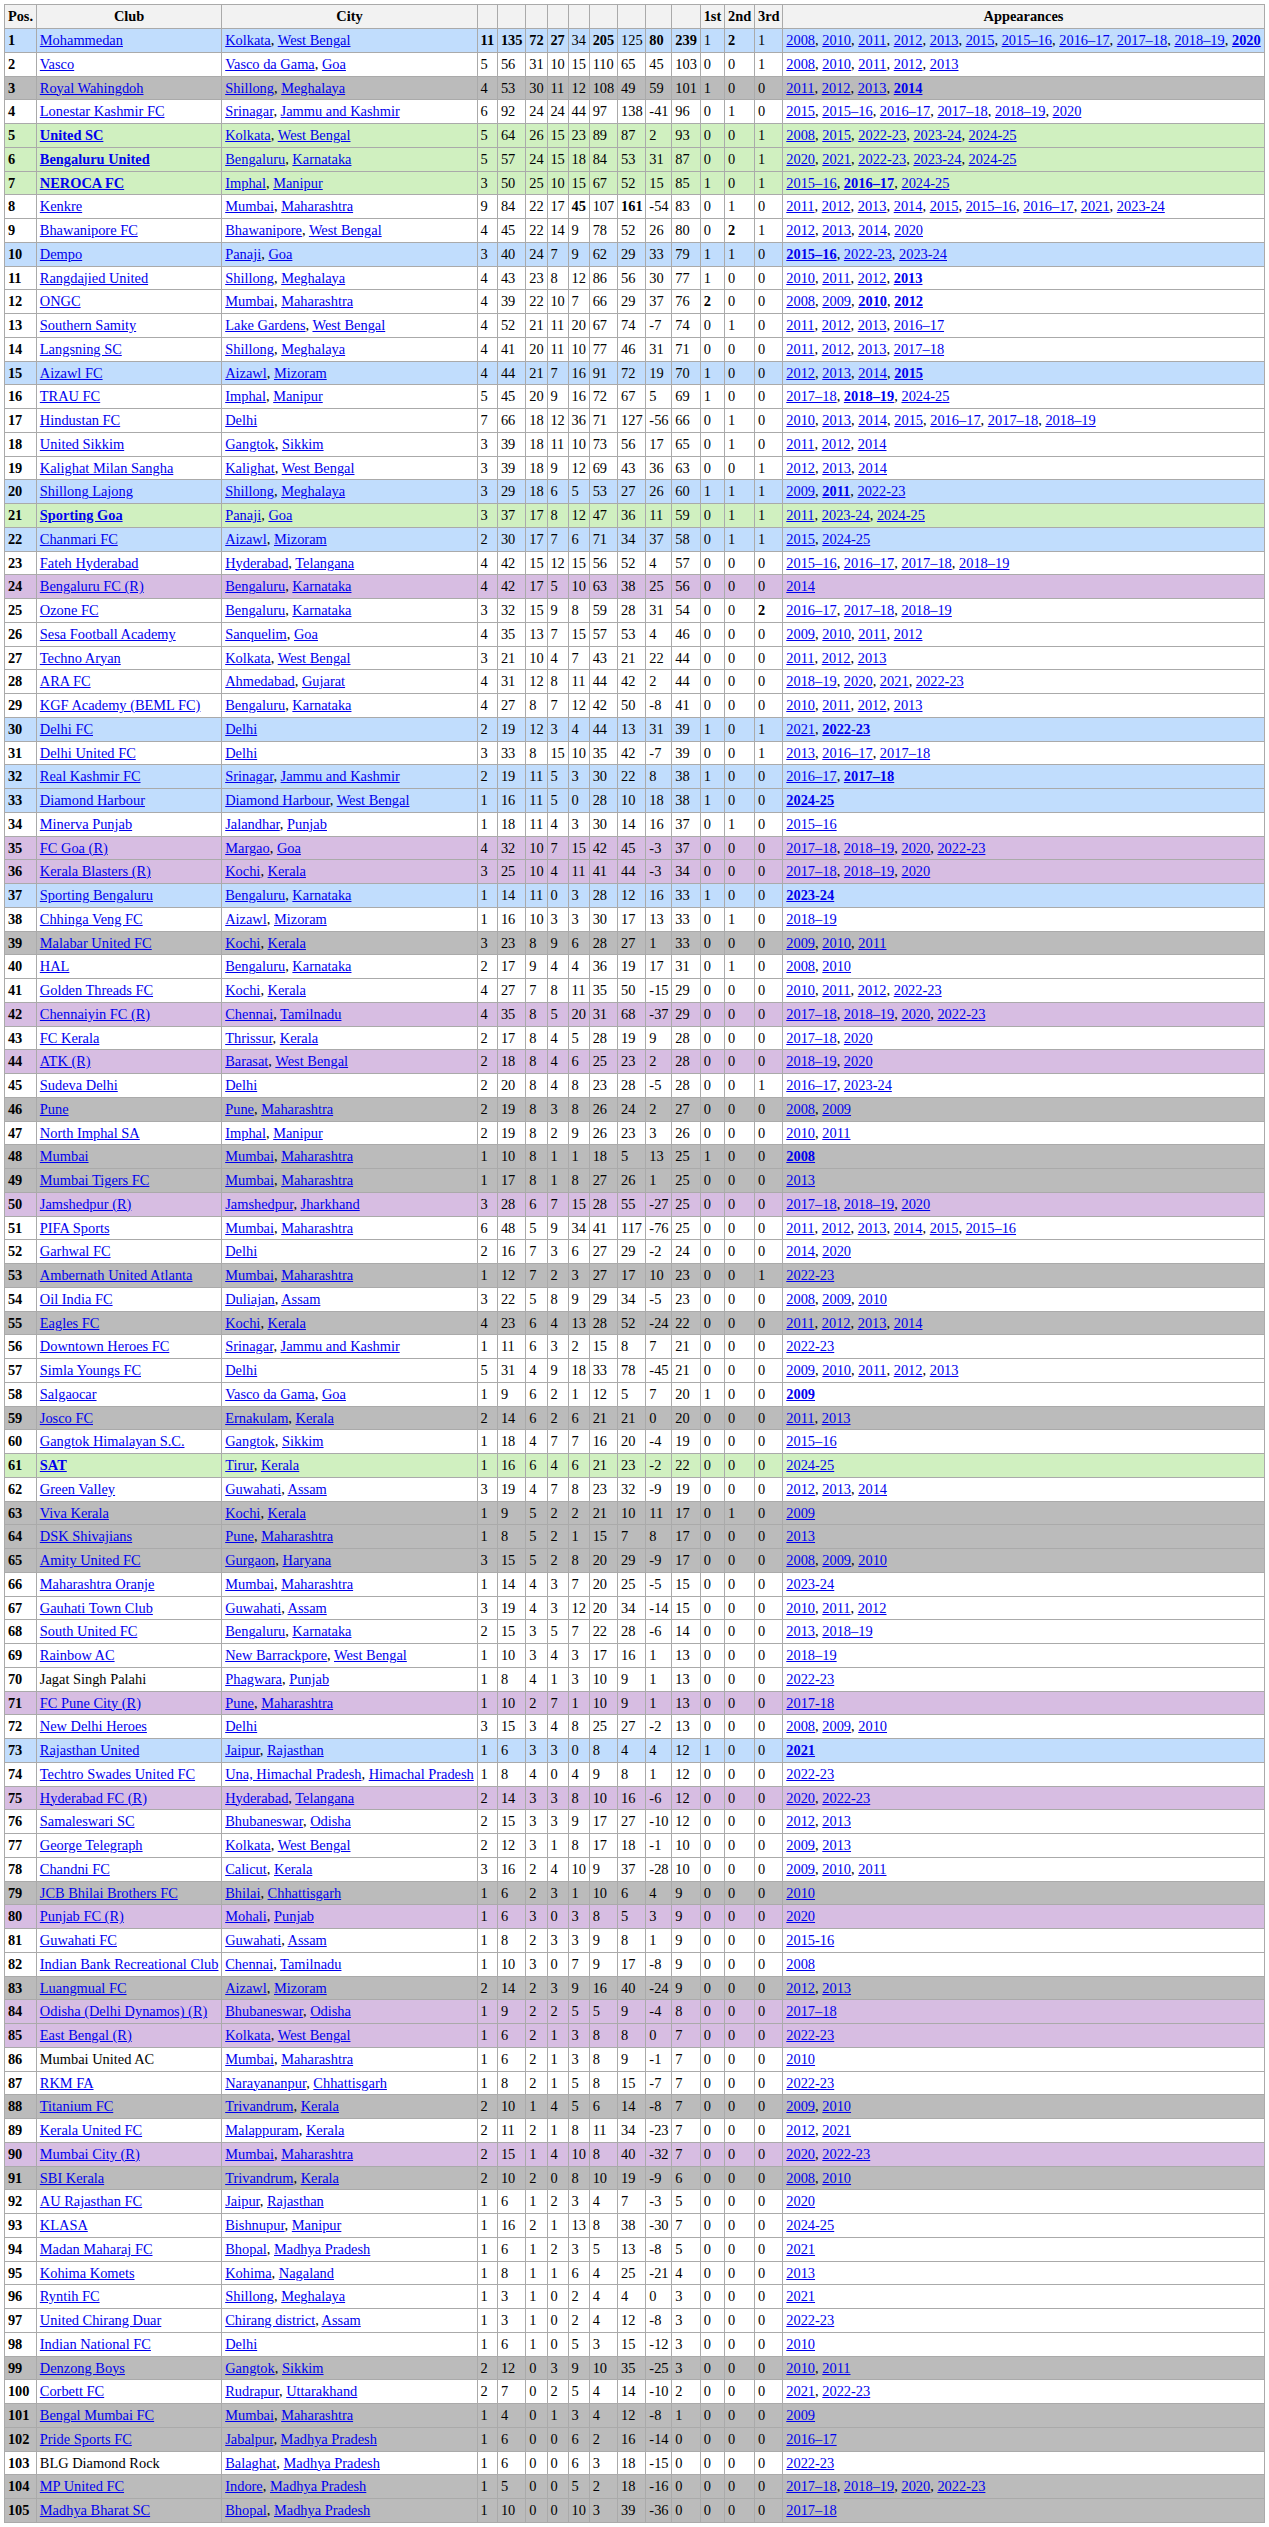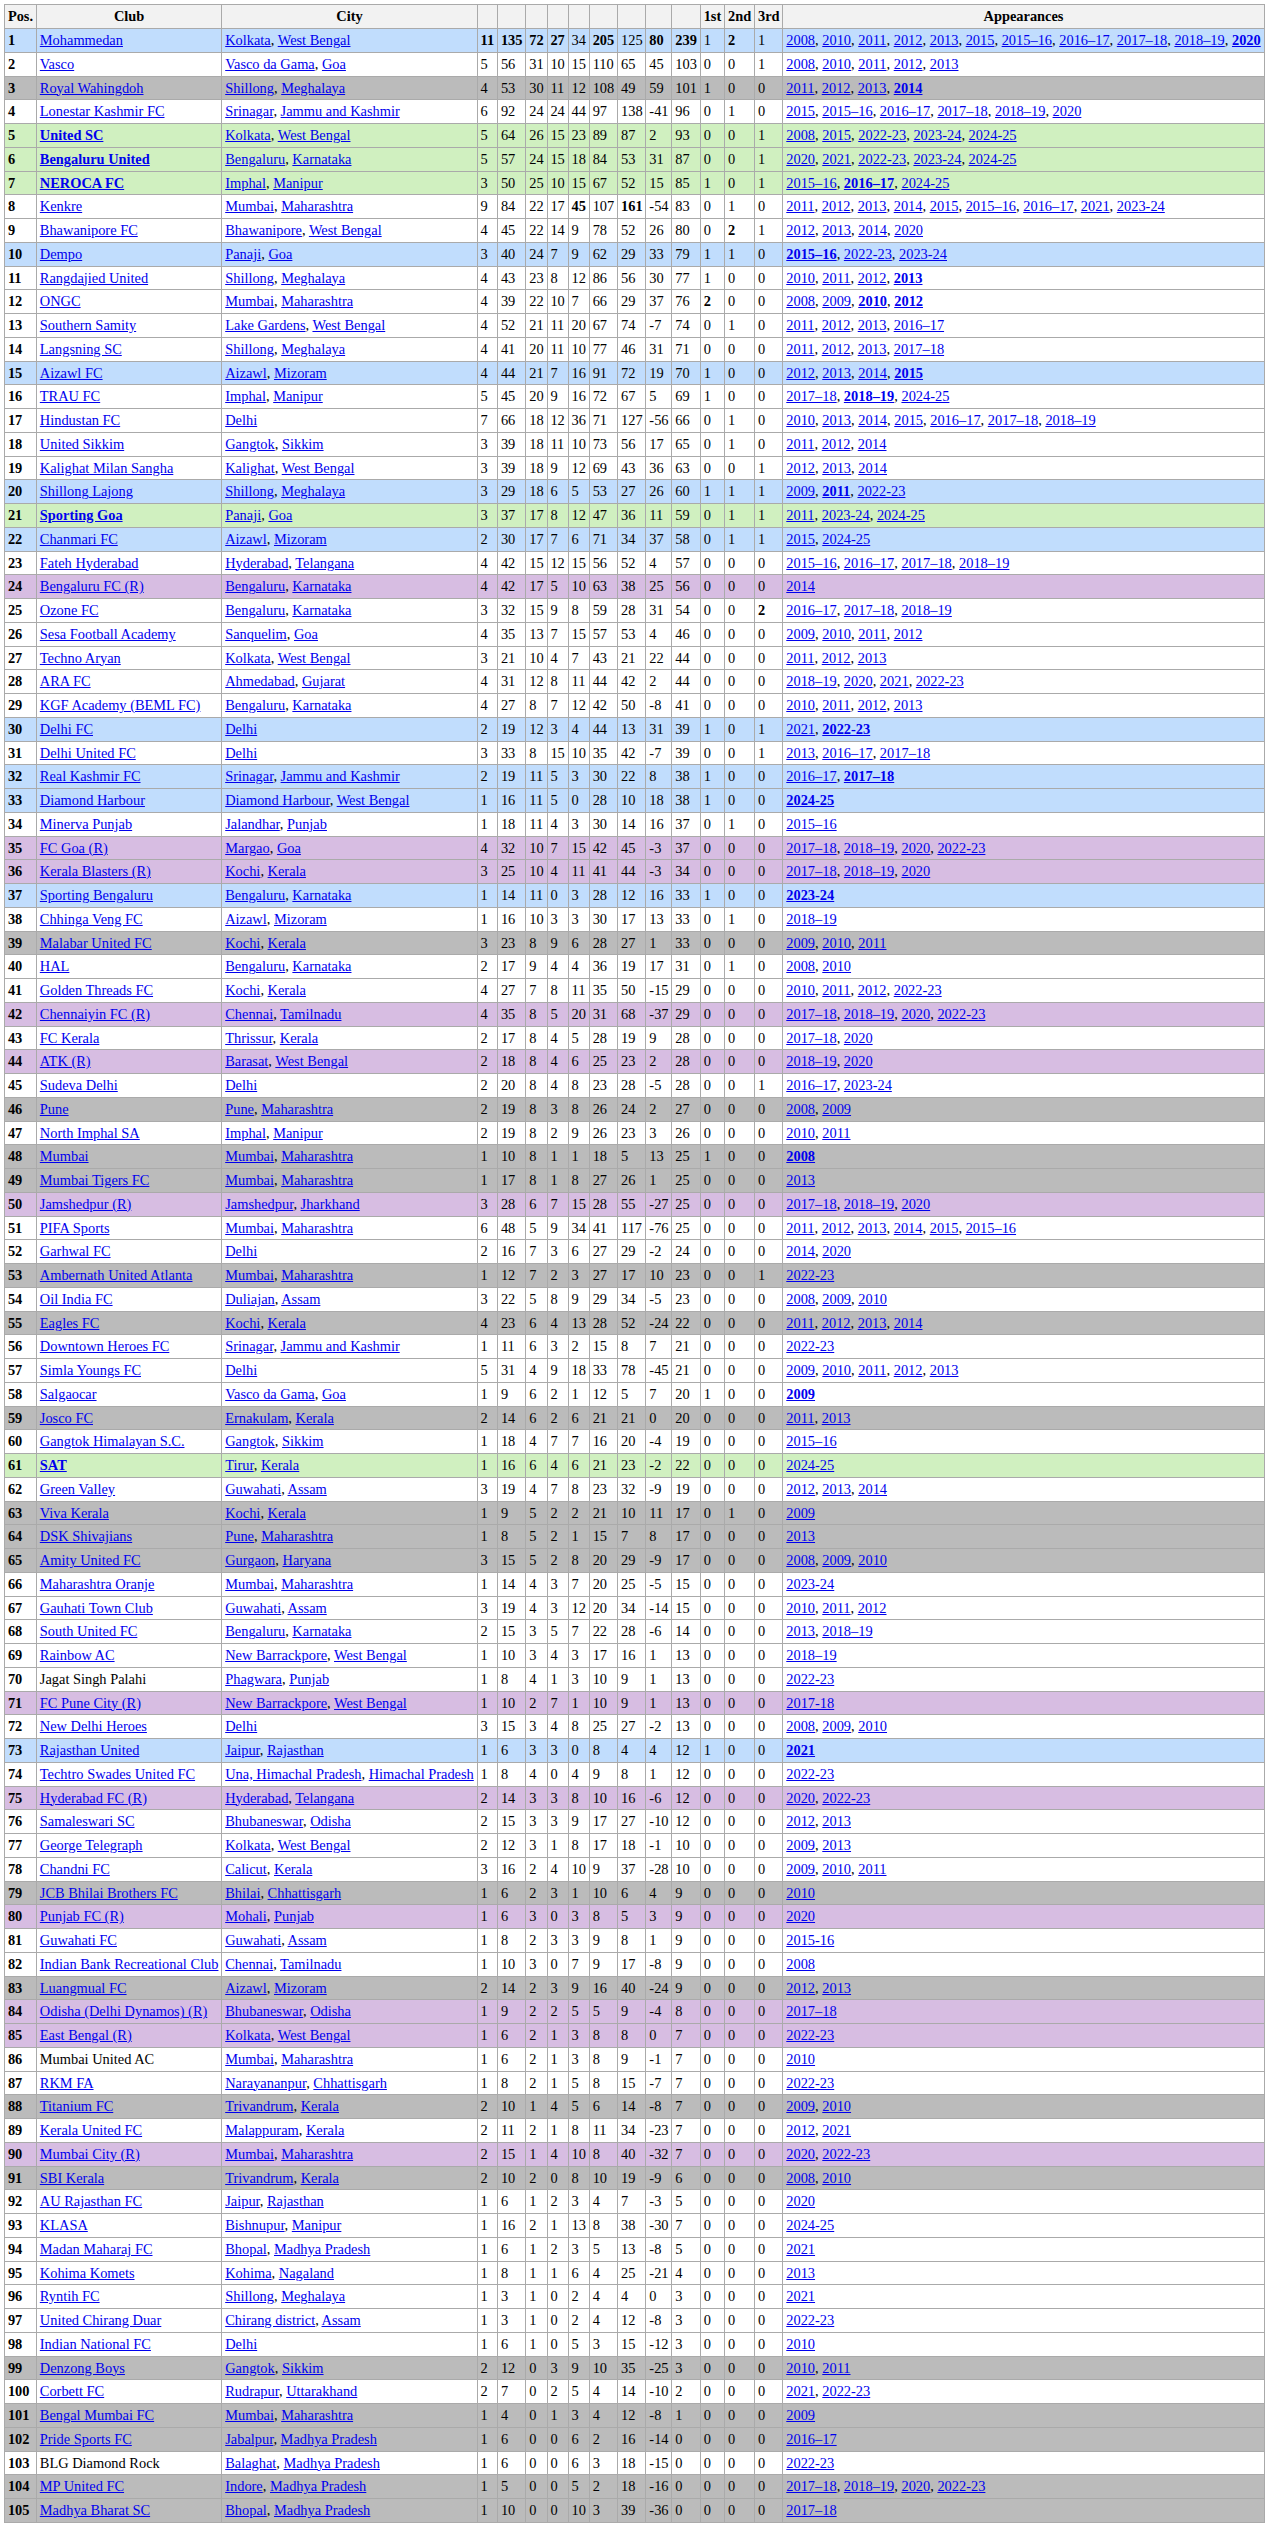FC Pune City (R) | City: Pune, Maharashtra -> New Barrackpore, West Bengal
